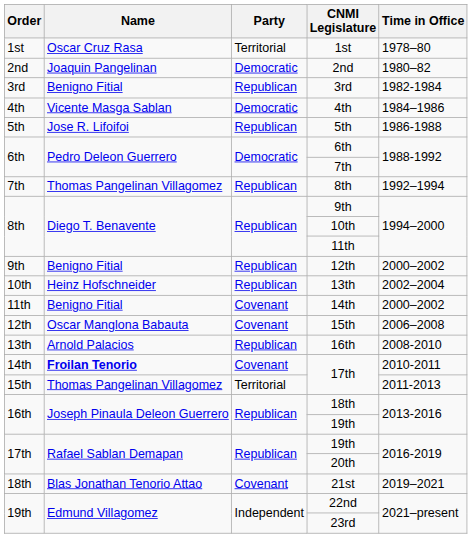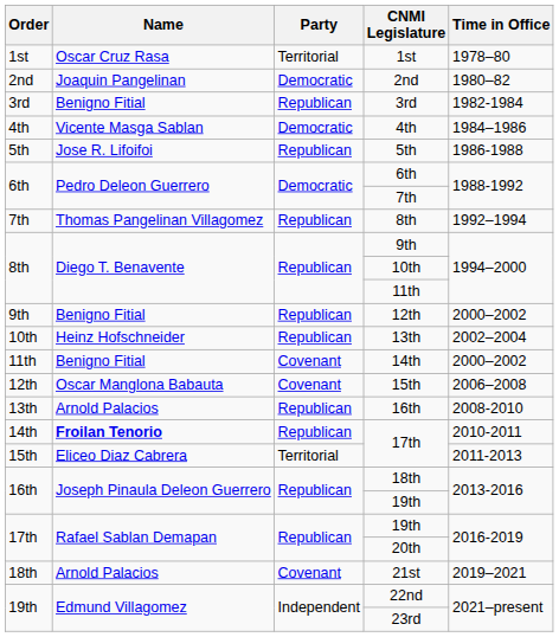14th / 17th | Party: Covenant -> Republican
15th / 17th | Name: Thomas Pangelinan Villagomez -> Eliceo Diaz Cabrera
21st | Name: Blas Jonathan Tenorio Attao -> Arnold Palacios
